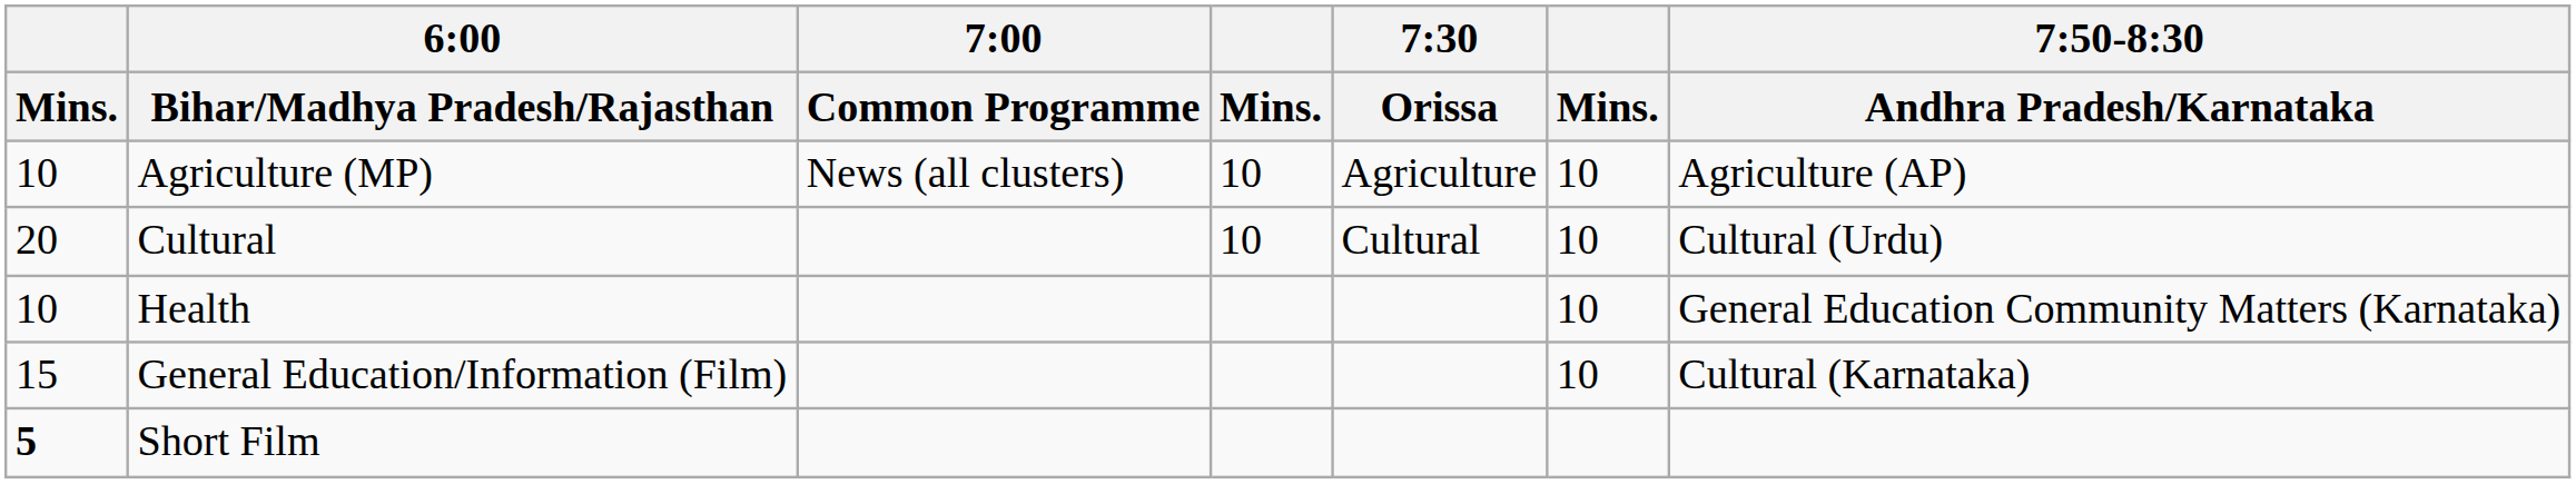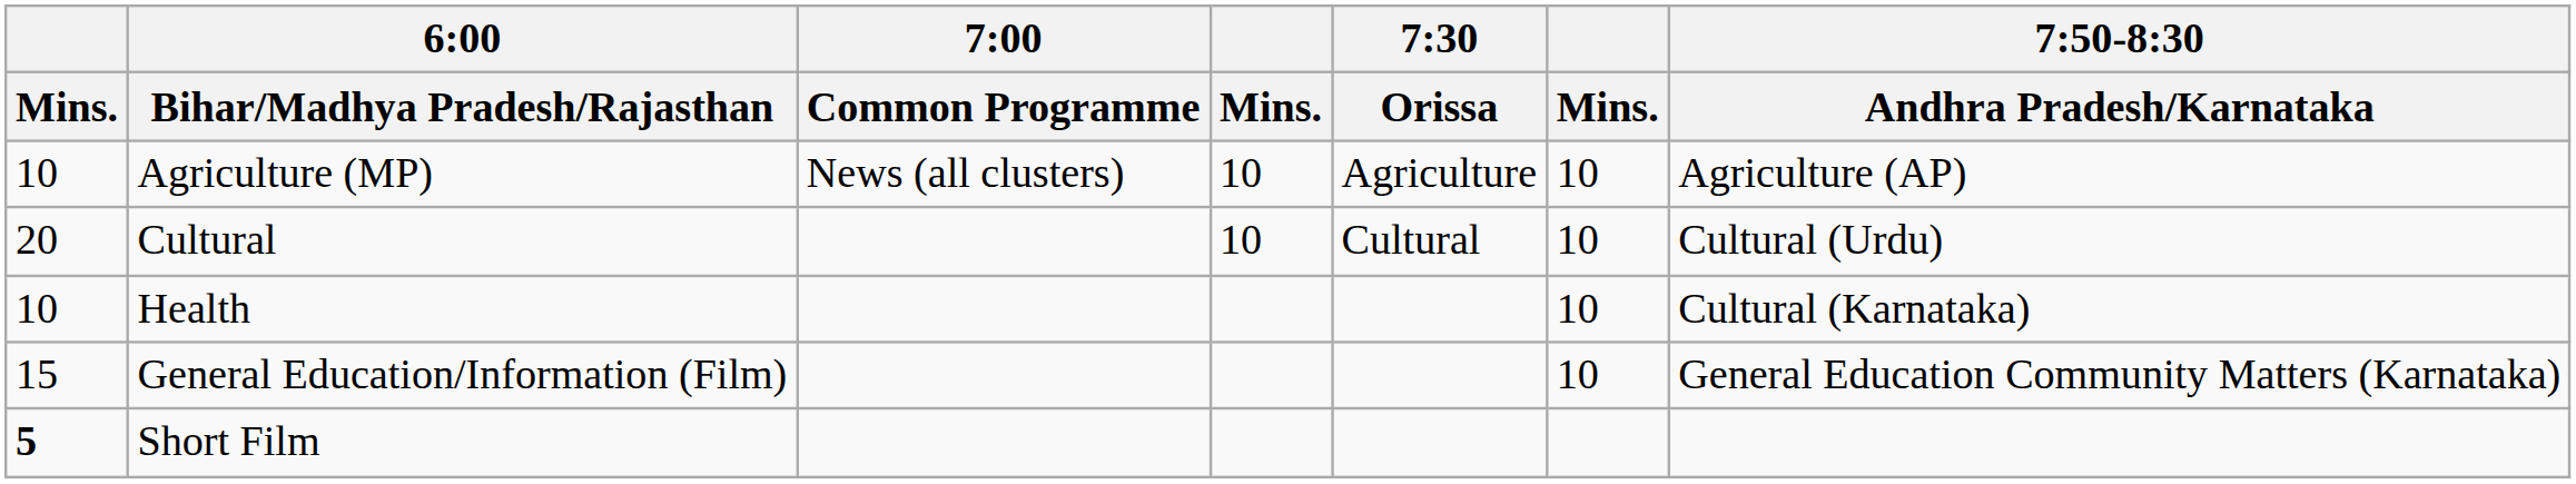Health | 7:50-8:30 / Andhra Pradesh/Karnataka: General Education Community Matters (Karnataka) -> Cultural (Karnataka)
General Education/Information (Film) | 7:50-8:30 / Andhra Pradesh/Karnataka: Cultural (Karnataka) -> General Education Community Matters (Karnataka)
